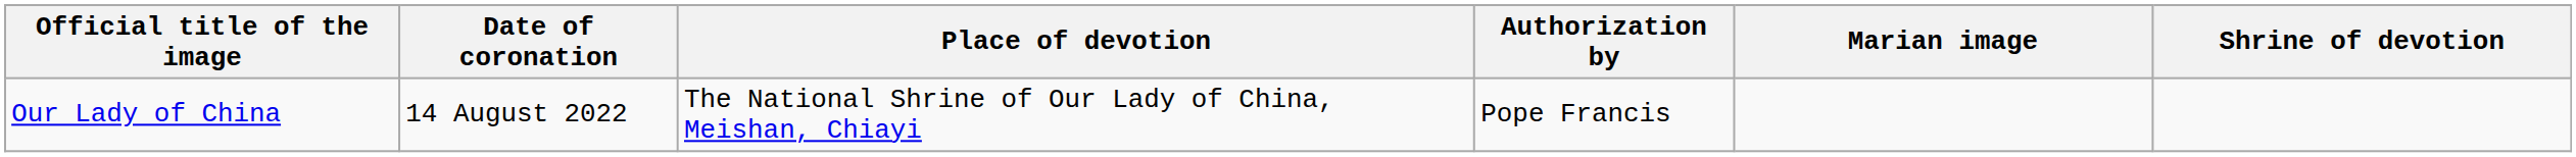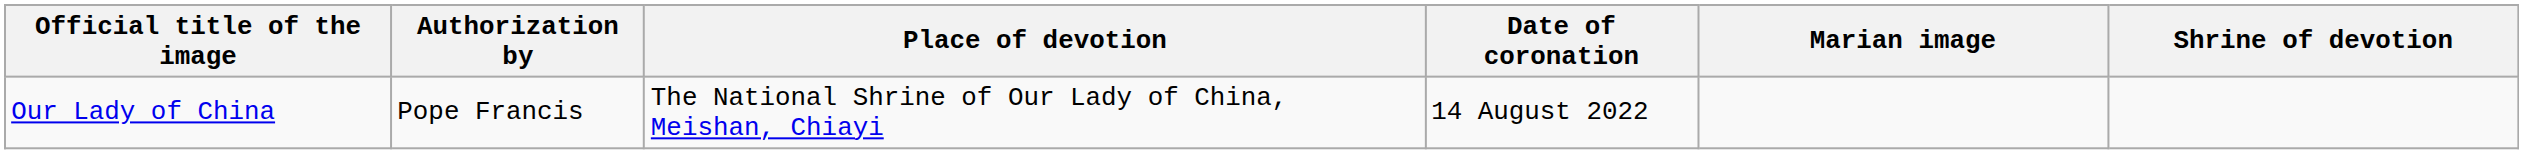columns swapped: Date of coronation <-> Authorization by
